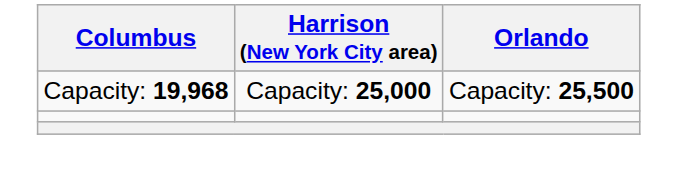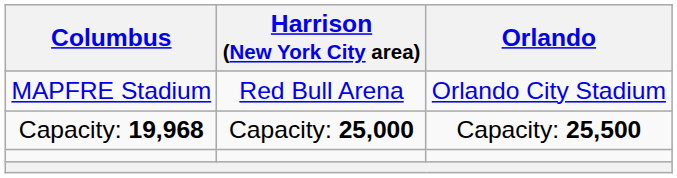+ row: MAPFRE Stadium | Red Bull Arena | Orlando City Stadium
